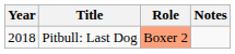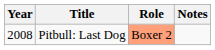Pitbull: Last Dog | Year: 2018 -> 2008
